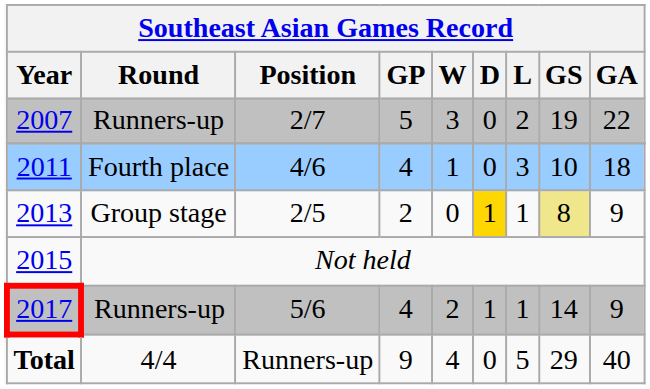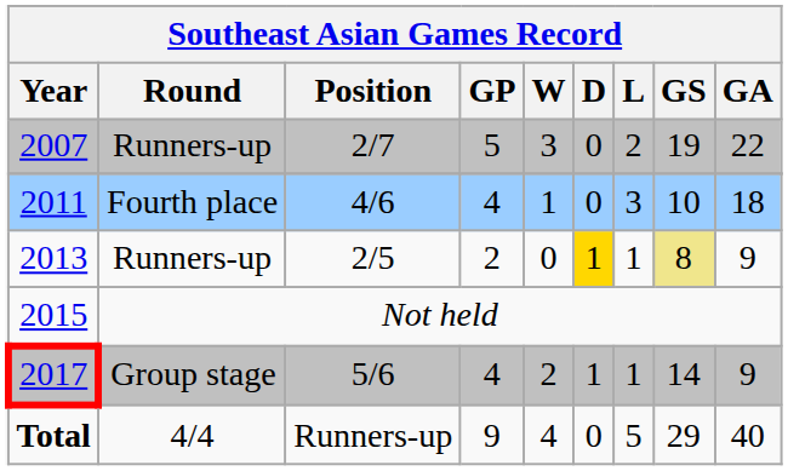2013 | Round: Group stage -> Runners-up
2017 | Round: Runners-up -> Group stage
